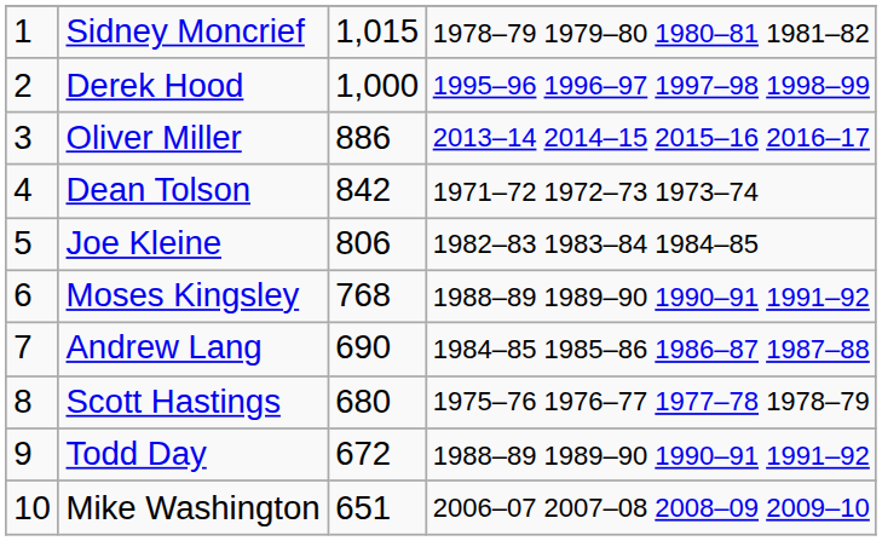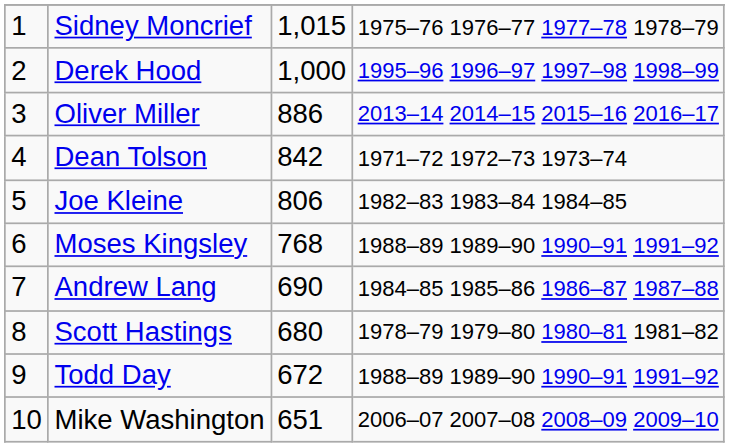Sidney Moncrief | column 4: 1978–79 1979–80 1980–81 1981–82 -> 1975–76 1976–77 1977–78 1978–79
Scott Hastings | column 4: 1975–76 1976–77 1977–78 1978–79 -> 1978–79 1979–80 1980–81 1981–82
